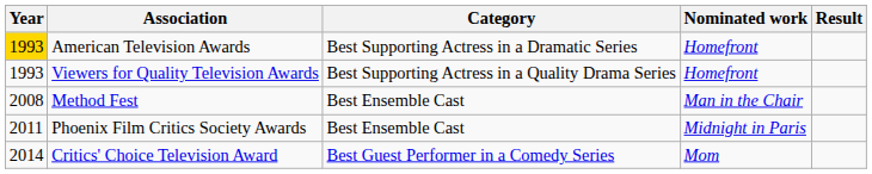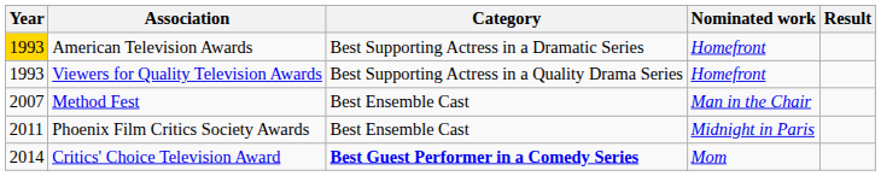Method Fest | Year: 2008 -> 2007
Critics' Choice Television Award | Category: normal -> bold
